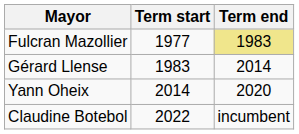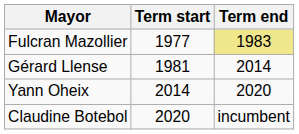Gérard Llense | Term start: 1983 -> 1981
Claudine Botebol | Term start: 2022 -> 2020
